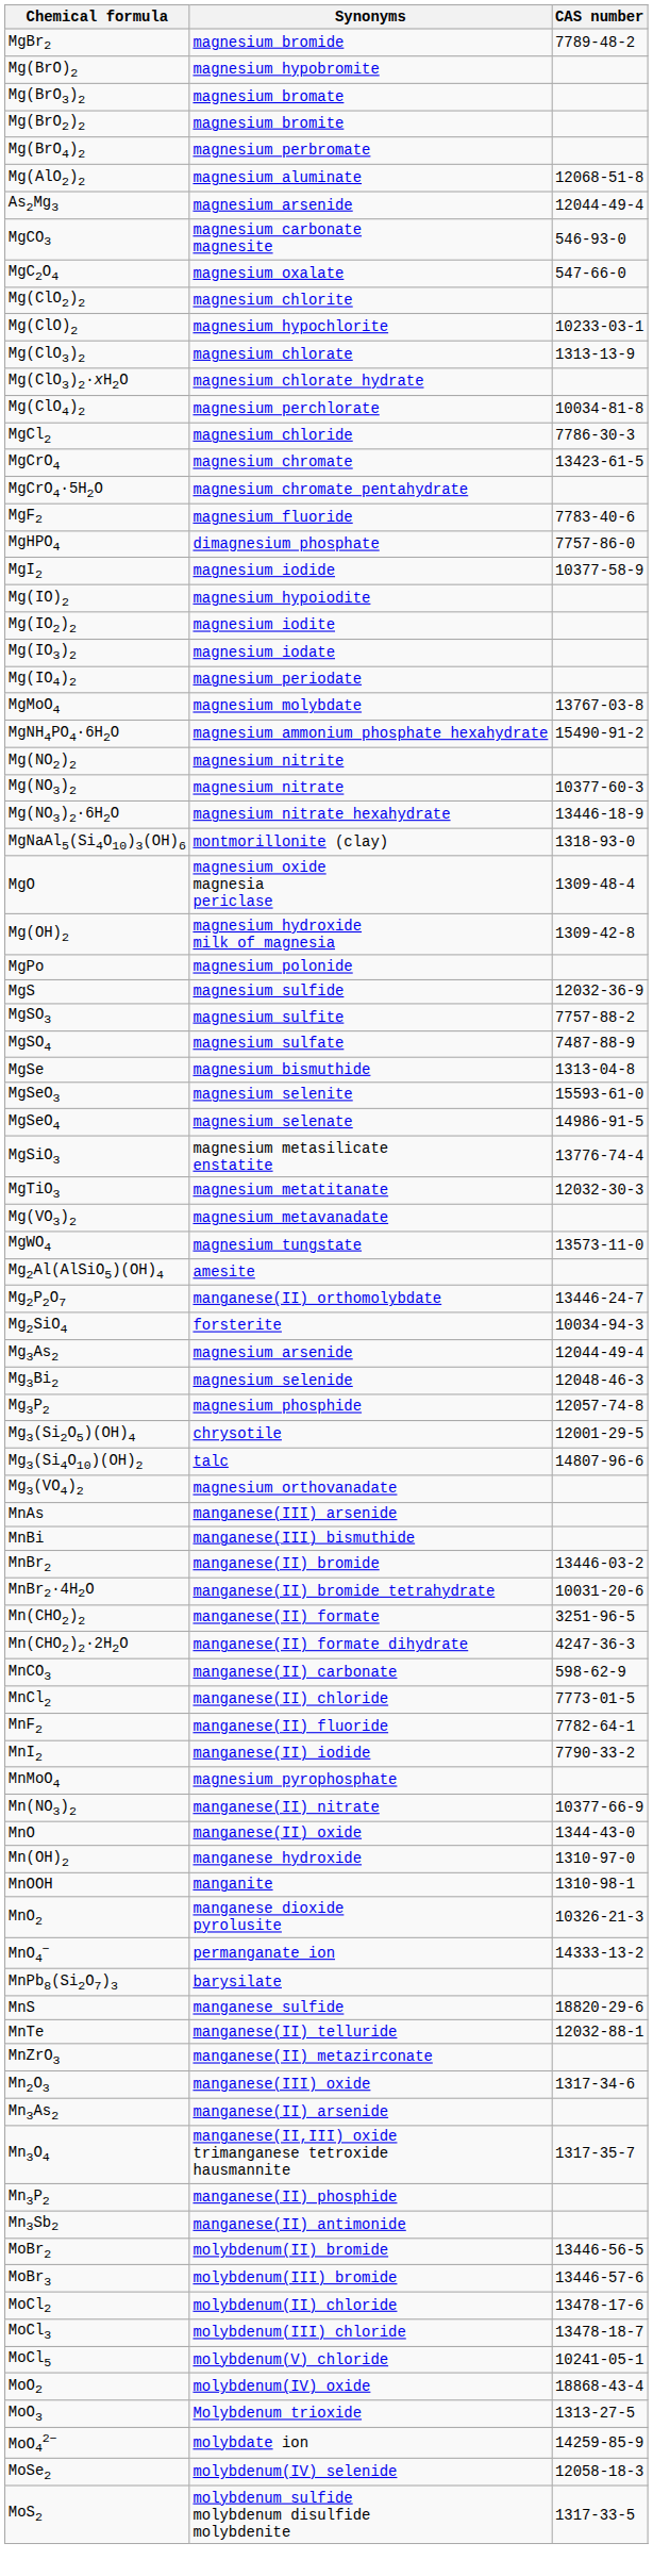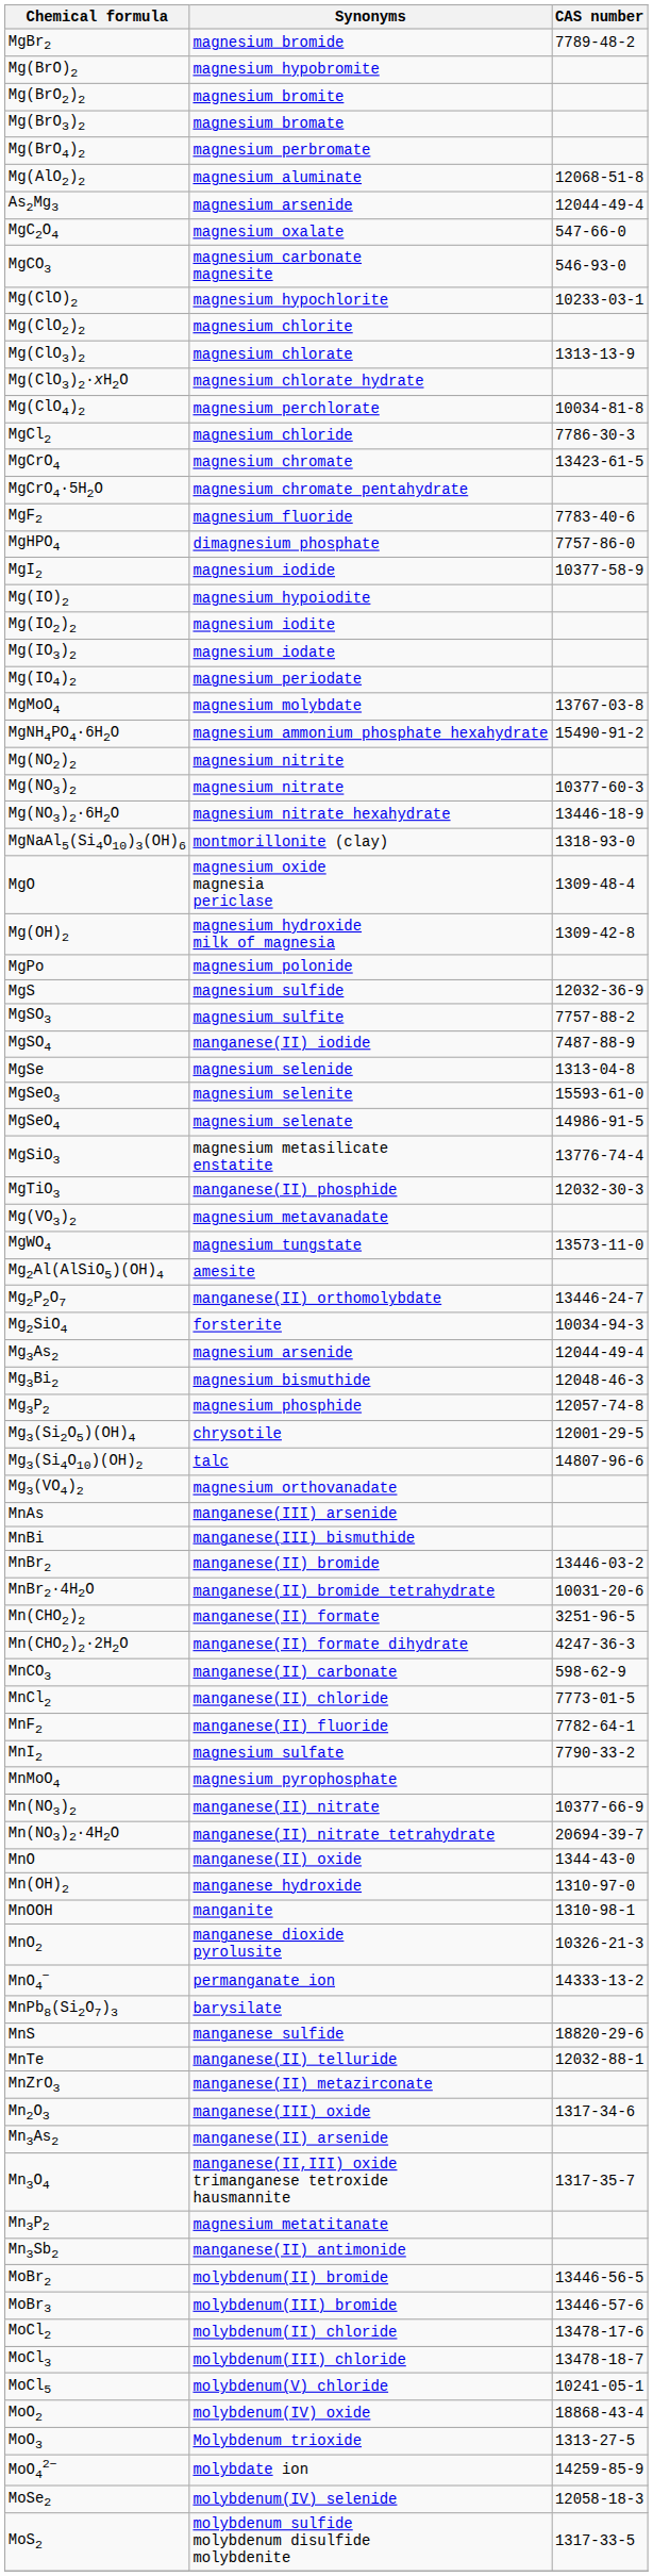rows swapped: Mg(BrO2)2 <-> Mg(BrO3)2
rows swapped: MgCO3 <-> MgC2O4
rows swapped: Mg(ClO)2 <-> Mg(ClO2)2
MgSO4 | Synonyms: magnesium sulfate -> manganese(II) iodide
MgSe | Synonyms: magnesium bismuthide -> magnesium selenide
MgTiO3 | Synonyms: magnesium metatitanate -> manganese(II) phosphide
Mg3Bi2 | Synonyms: magnesium selenide -> magnesium bismuthide
MnI2 | Synonyms: manganese(II) iodide -> magnesium sulfate
+ row: Mn(NO3)2·4H2O | manganese(II) nitrate tetrahydrate | 20694-39-7
Mn3P2 | Synonyms: manganese(II) phosphide -> magnesium metatitanate
